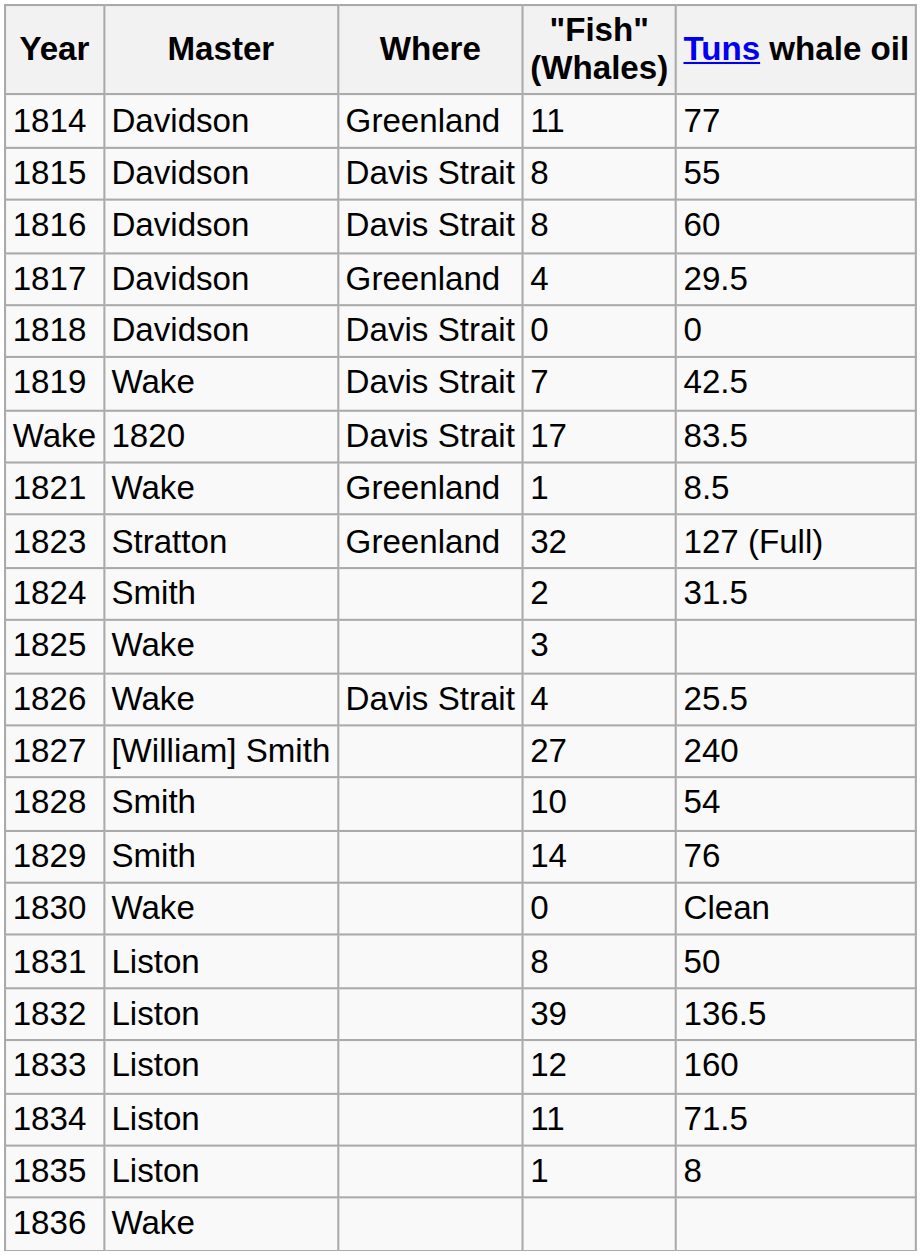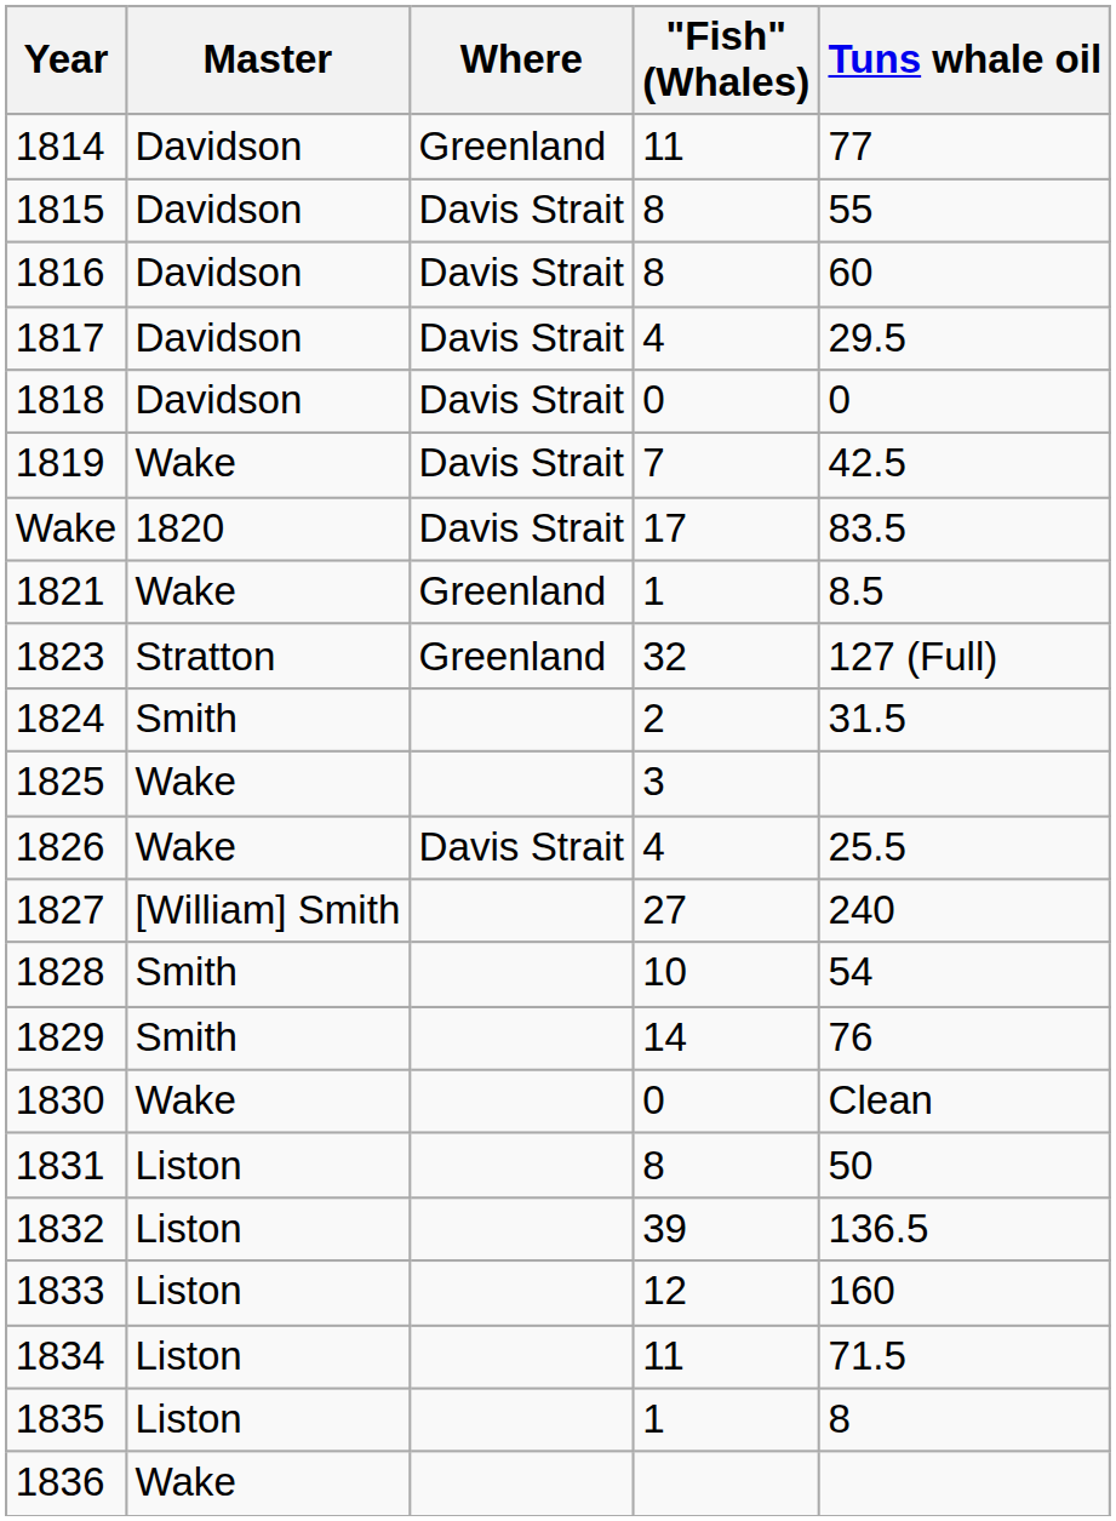1817 | Where: Greenland -> Davis Strait
